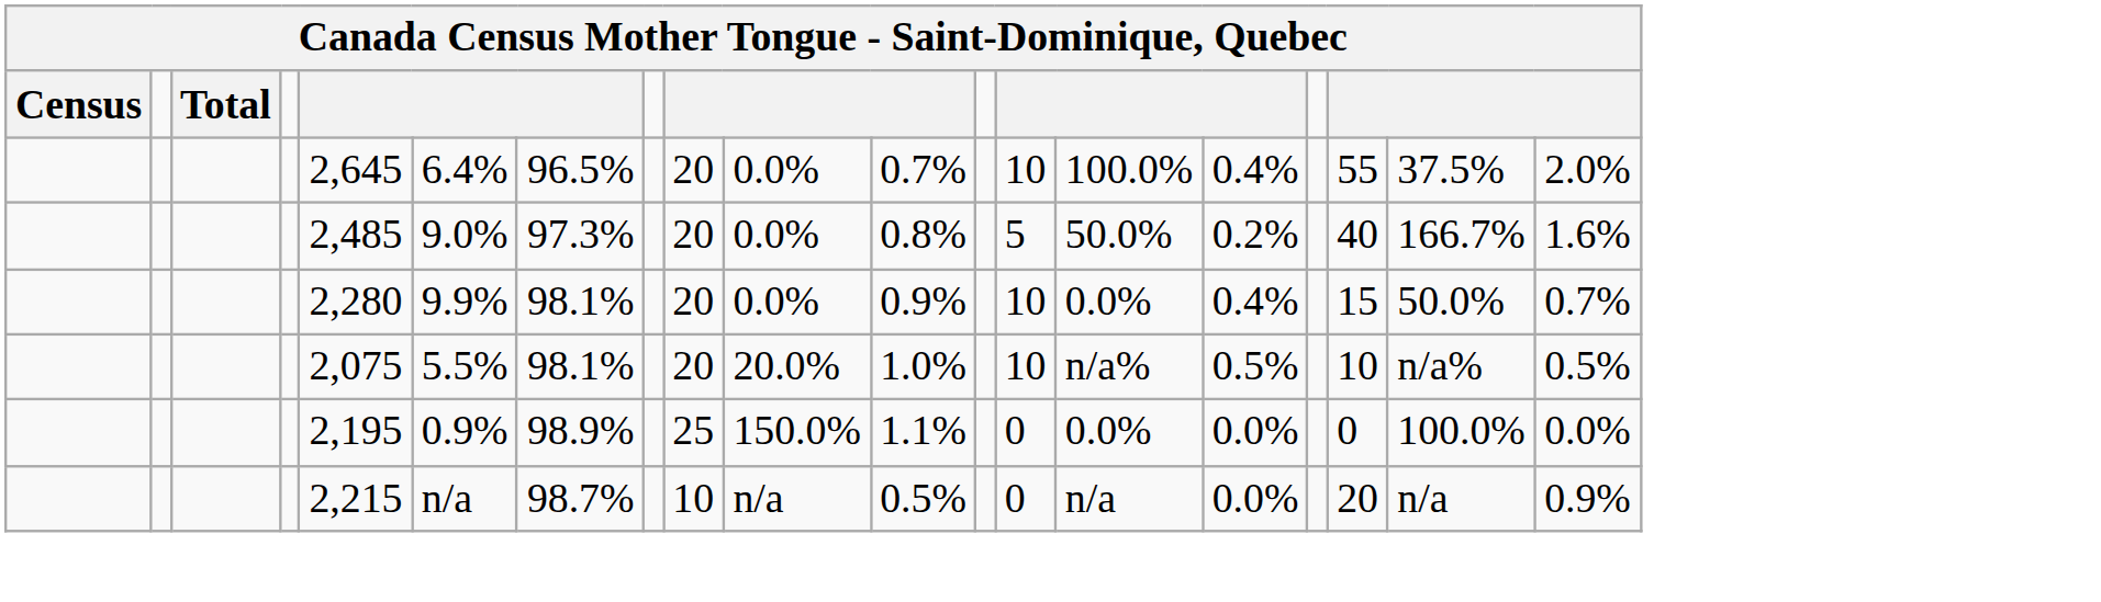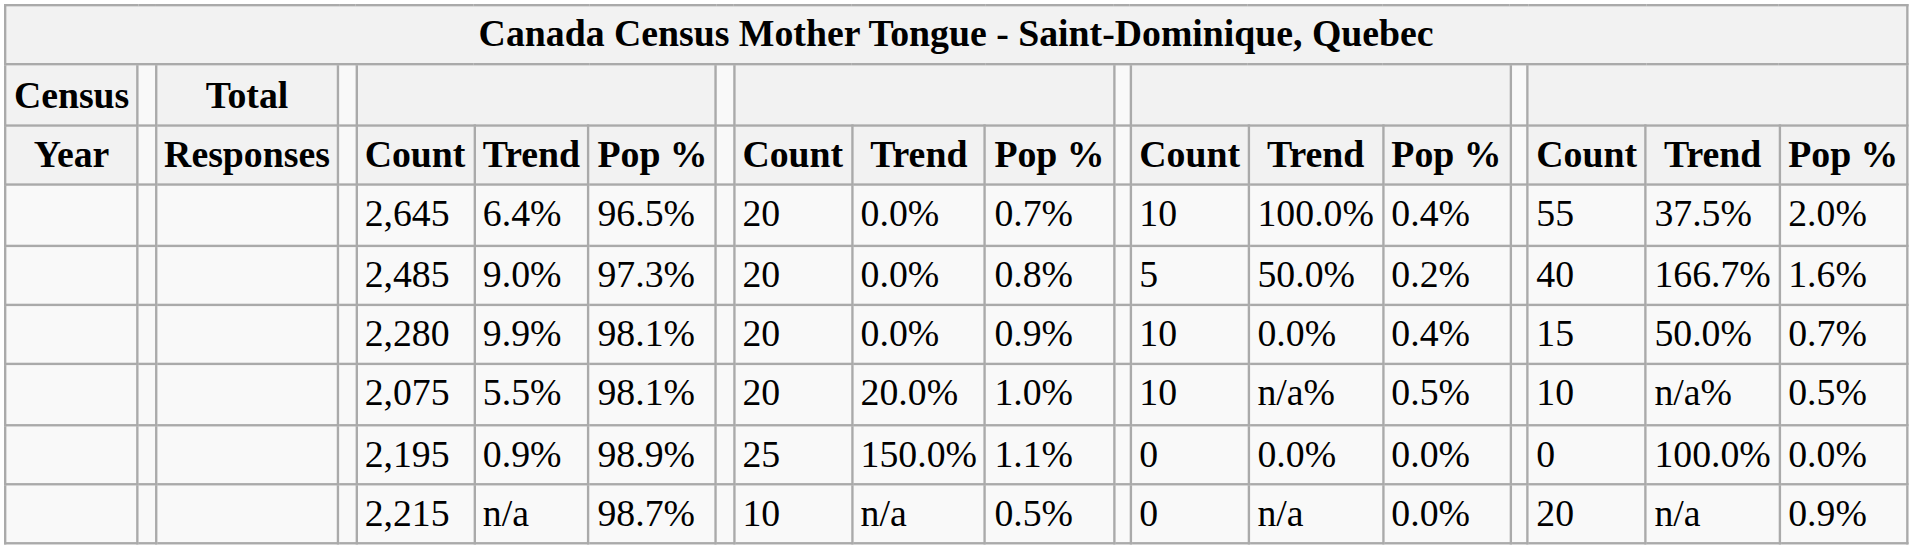+ row: Year | Responses | Count | Trend | Pop % | Count | Trend | Pop % | Count | Trend | Pop % | Count | Trend | Pop %
